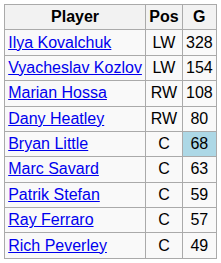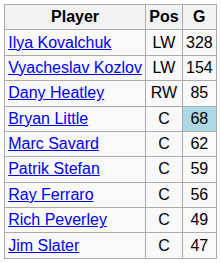- row: Marian Hossa | RW | 108
Dany Heatley | G: 80 -> 85
Marc Savard | G: 63 -> 62
Ray Ferraro | G: 57 -> 56
+ row: Jim Slater | C | 47
